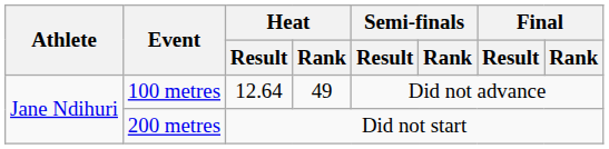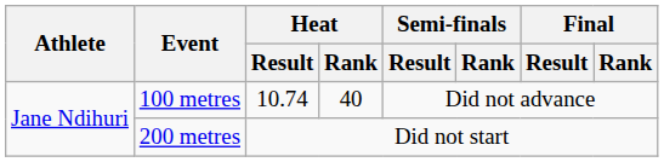100 metres | Heat / Result: 12.64 -> 10.74
100 metres | Heat / Rank: 49 -> 40
